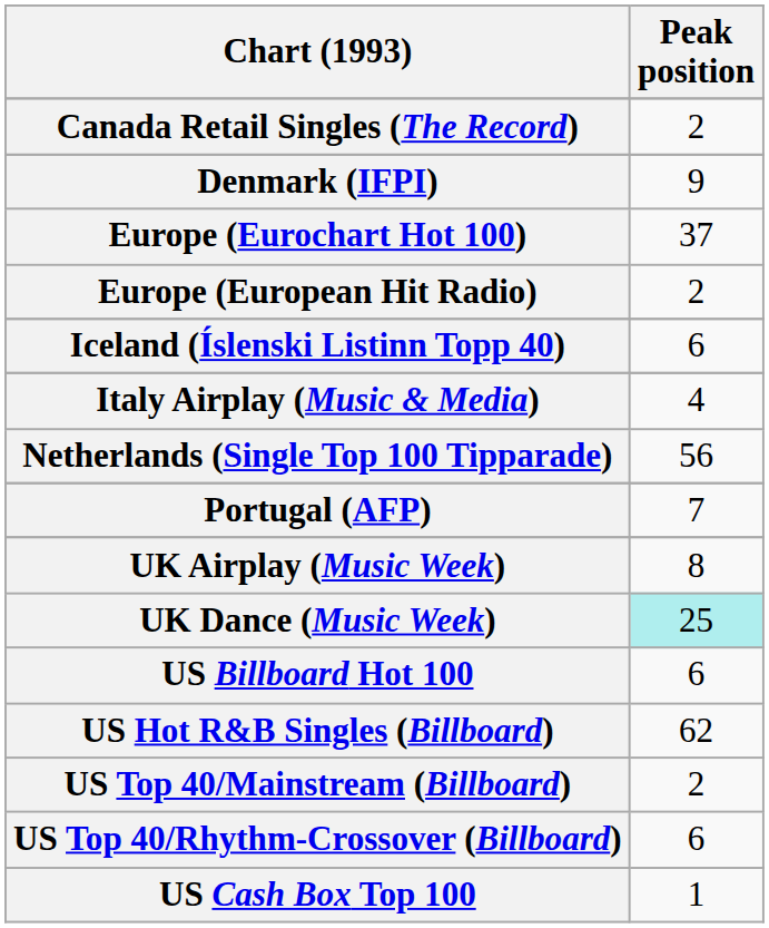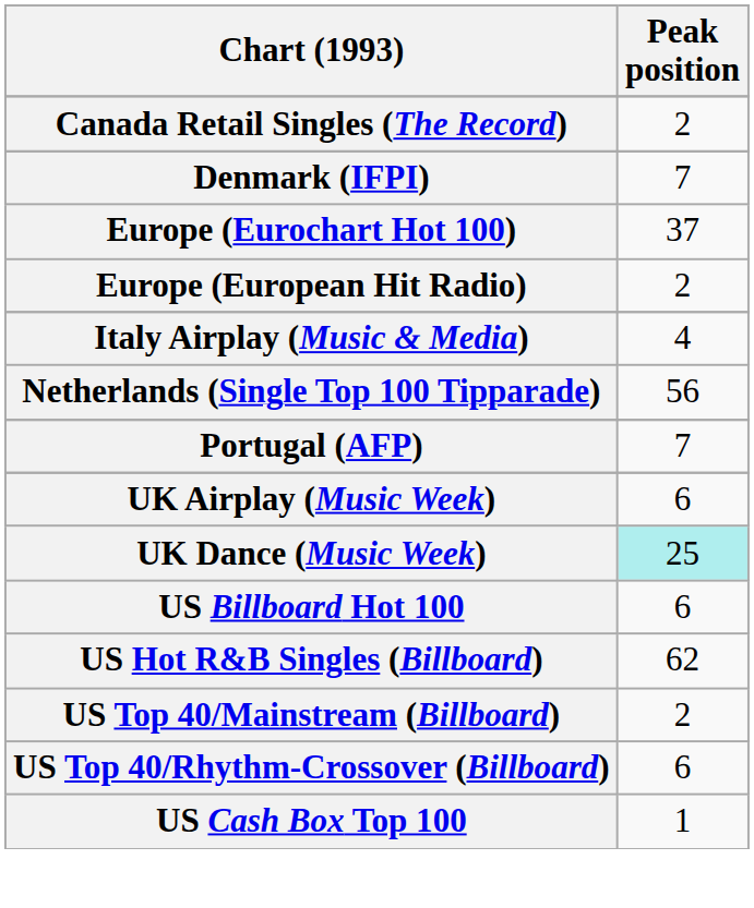Denmark (IFPI) | Peak position: 9 -> 7
- row: Iceland (Íslenski Listinn Topp 40) | 6
UK Airplay (Music Week) | Peak position: 8 -> 6
